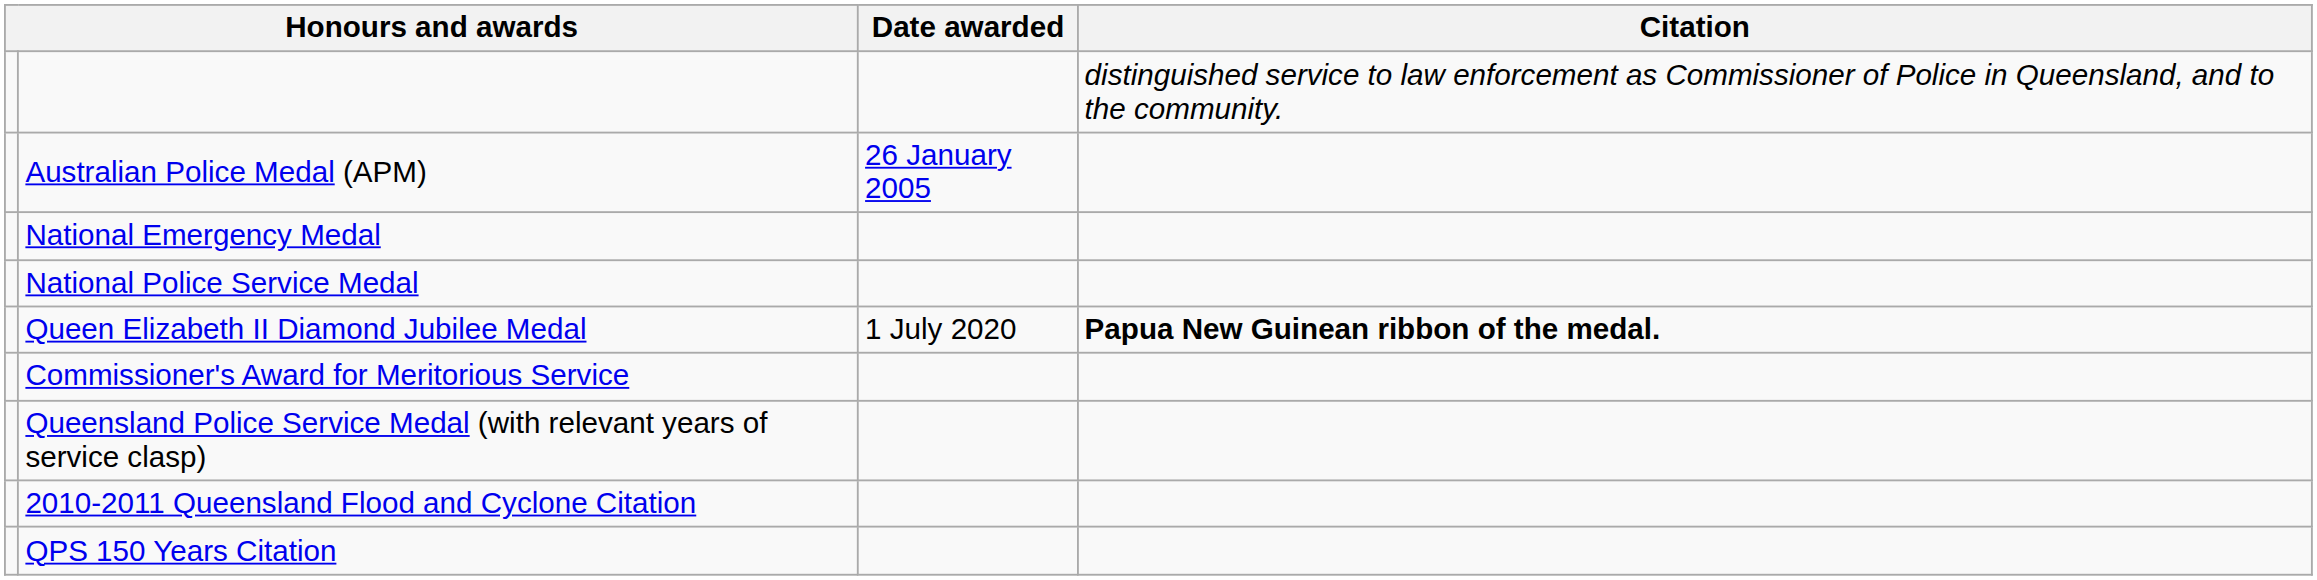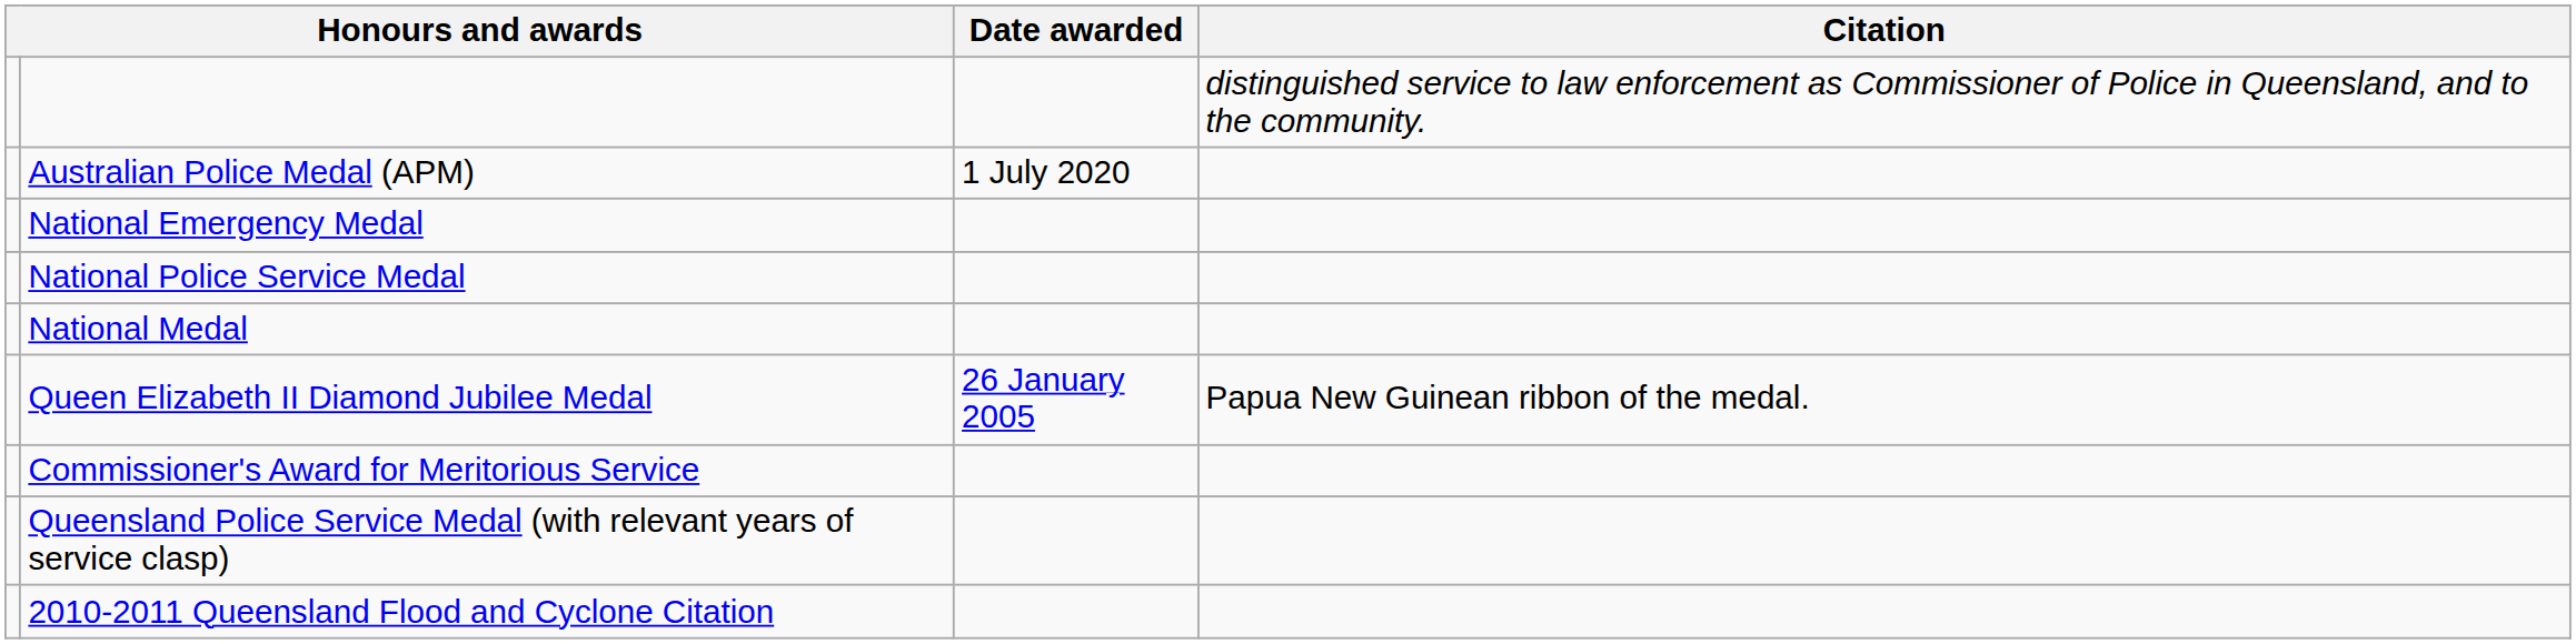Australian Police Medal (APM) | Date awarded: 26 January 2005 -> 1 July 2020
+ row: National Medal
Queen Elizabeth II Diamond Jubilee Medal | Date awarded: 1 July 2020 -> 26 January 2005
Queen Elizabeth II Diamond Jubilee Medal | Citation: bold -> normal
- row: QPS 150 Years Citation
